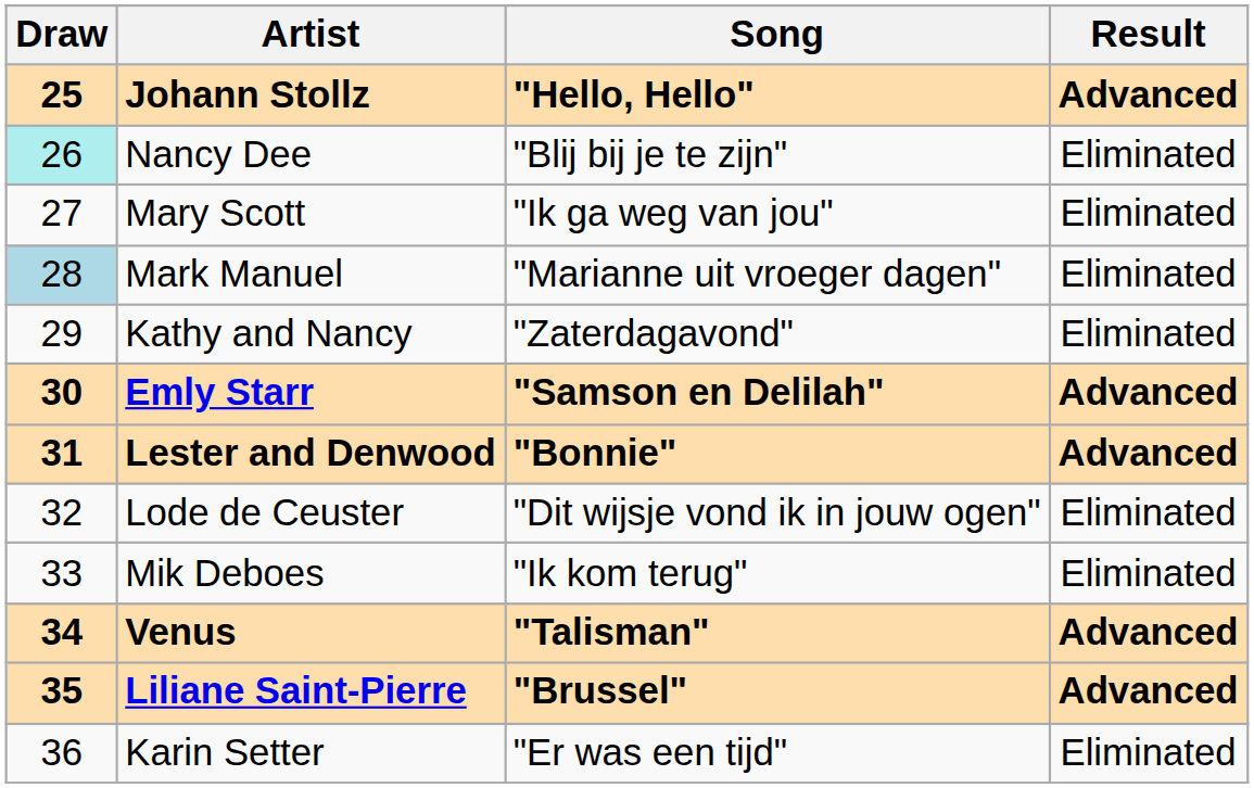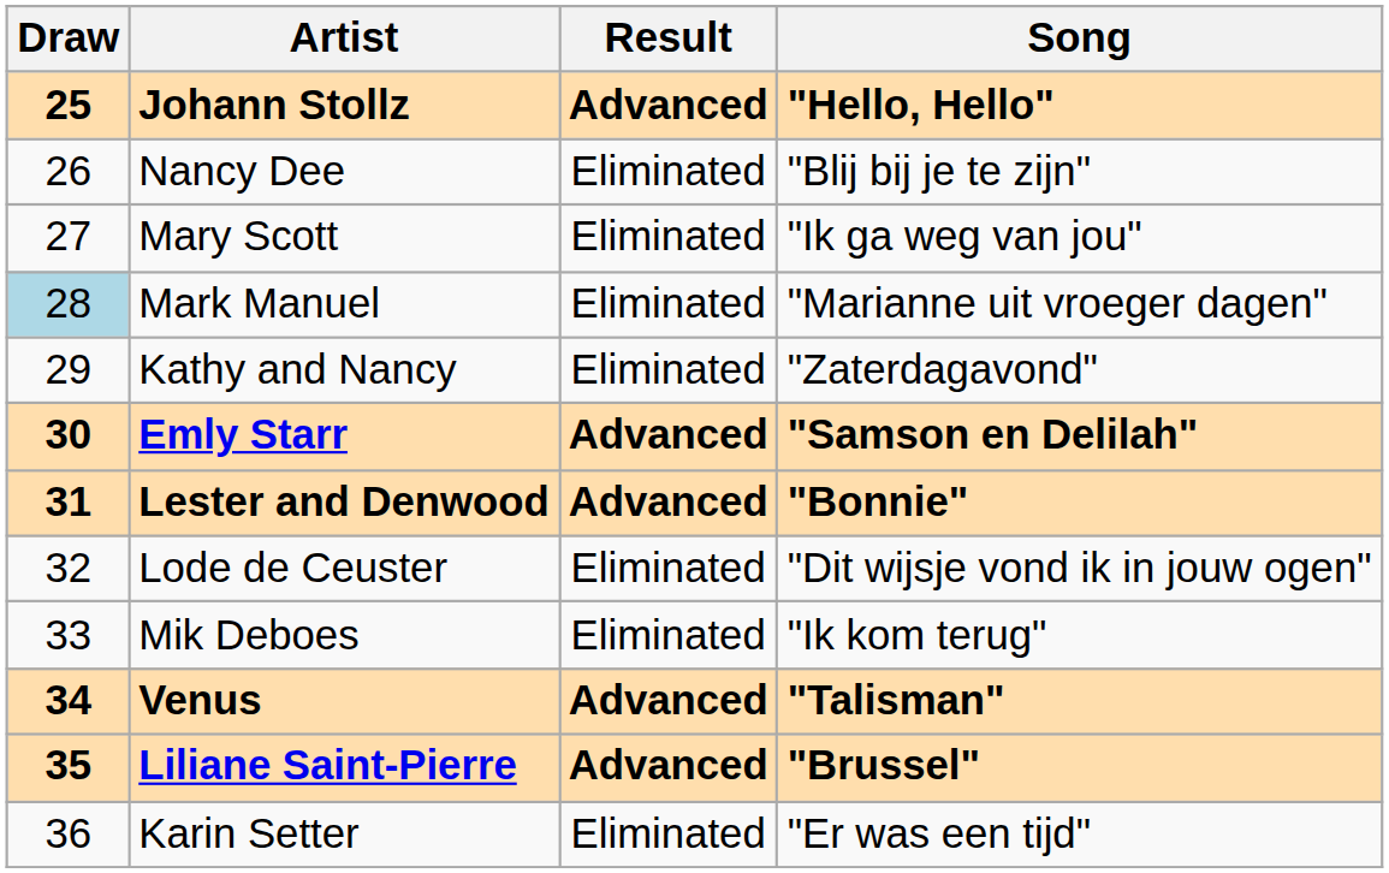columns swapped: Song <-> Result
Nancy Dee | Draw: paleturquoise background -> no background
